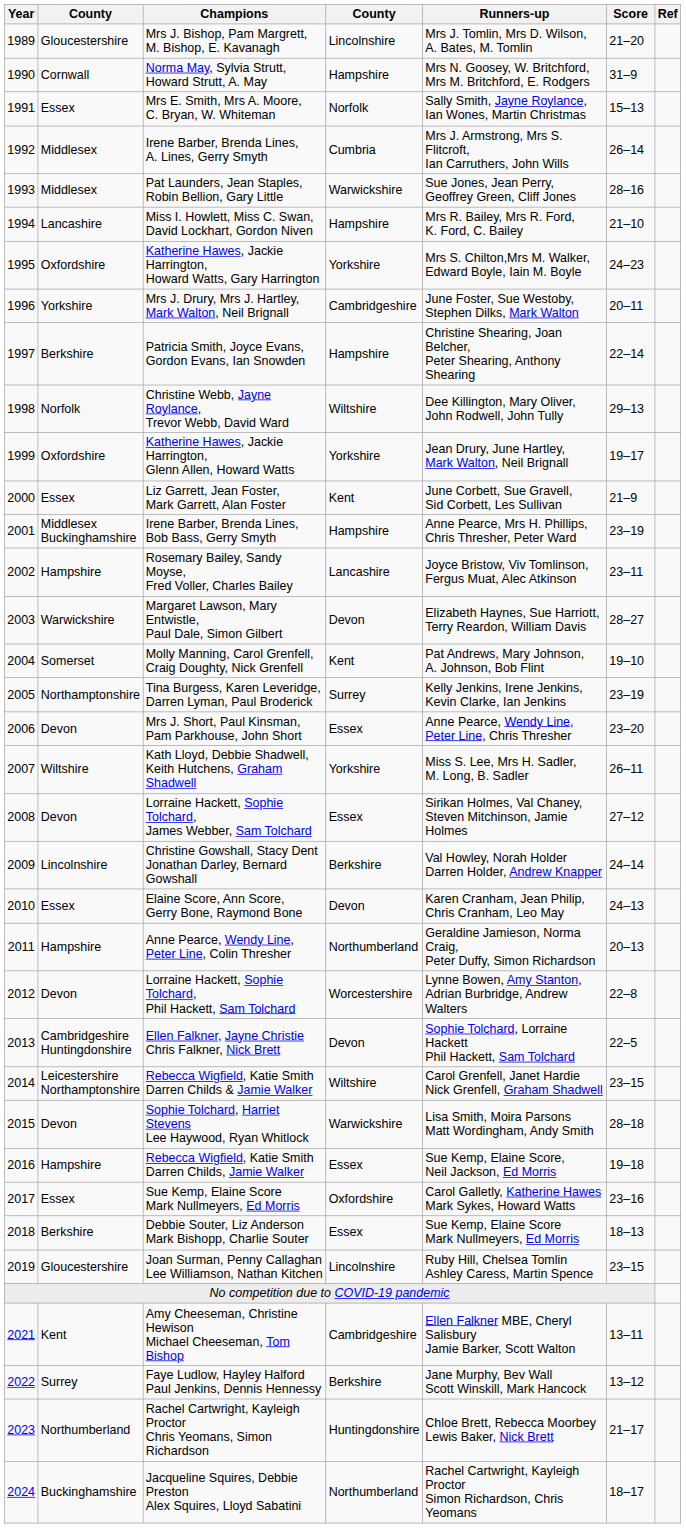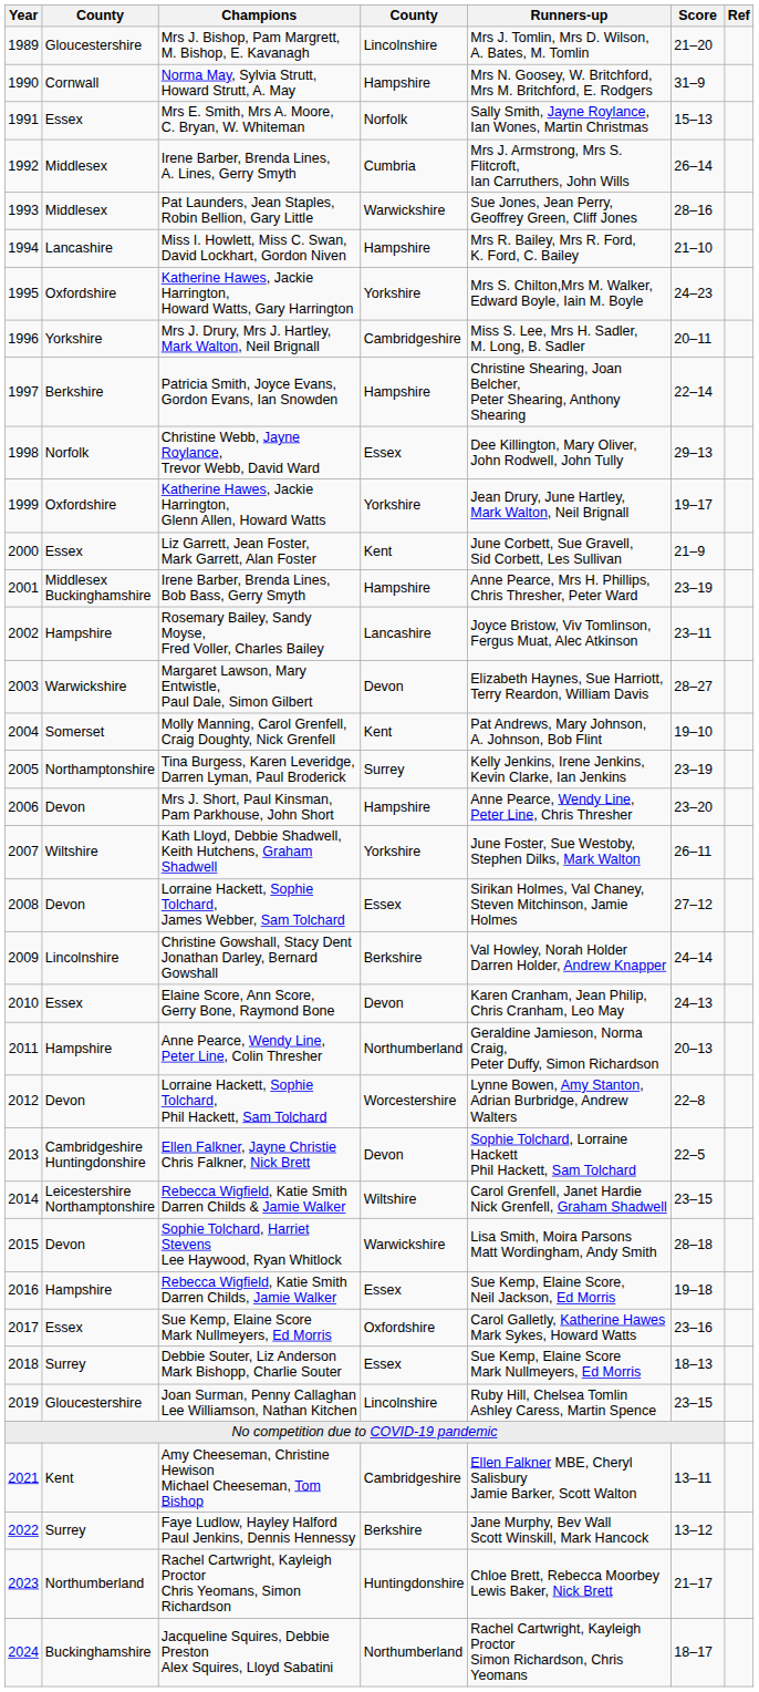Mrs J. Drury, Mrs J. Hartley, Mark Walton, Neil Brignall | Runners-up: June Foster, Sue Westoby, Stephen Dilks, Mark Walton -> Miss S. Lee, Mrs H. Sadler, M. Long, B. Sadler
Christine Webb, Jayne Roylance, Trevor Webb, David Ward | column 4: Wiltshire -> Essex
Mrs J. Short, Paul Kinsman, Pam Parkhouse, John Short | column 4: Essex -> Hampshire
Kath Lloyd, Debbie Shadwell, Keith Hutchens, Graham Shadwell | Runners-up: Miss S. Lee, Mrs H. Sadler, M. Long, B. Sadler -> June Foster, Sue Westoby, Stephen Dilks, Mark Walton
Debbie Souter, Liz Anderson Mark Bishopp, Charlie Souter | column 2: Berkshire -> Surrey
